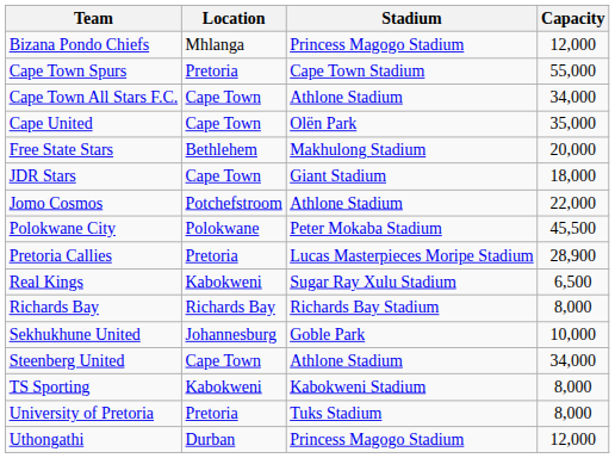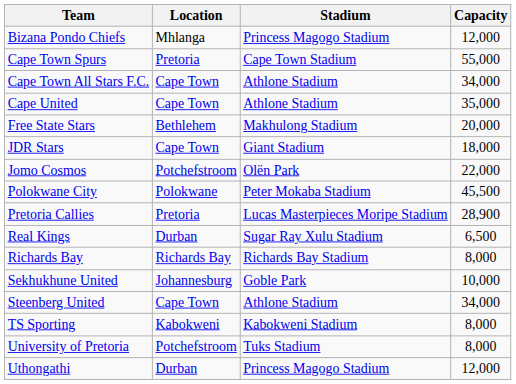Cape United | Stadium: Olën Park -> Athlone Stadium
Jomo Cosmos | Stadium: Athlone Stadium -> Olën Park
Real Kings | Location: Kabokweni -> Durban
University of Pretoria | Location: Pretoria -> Potchefstroom
